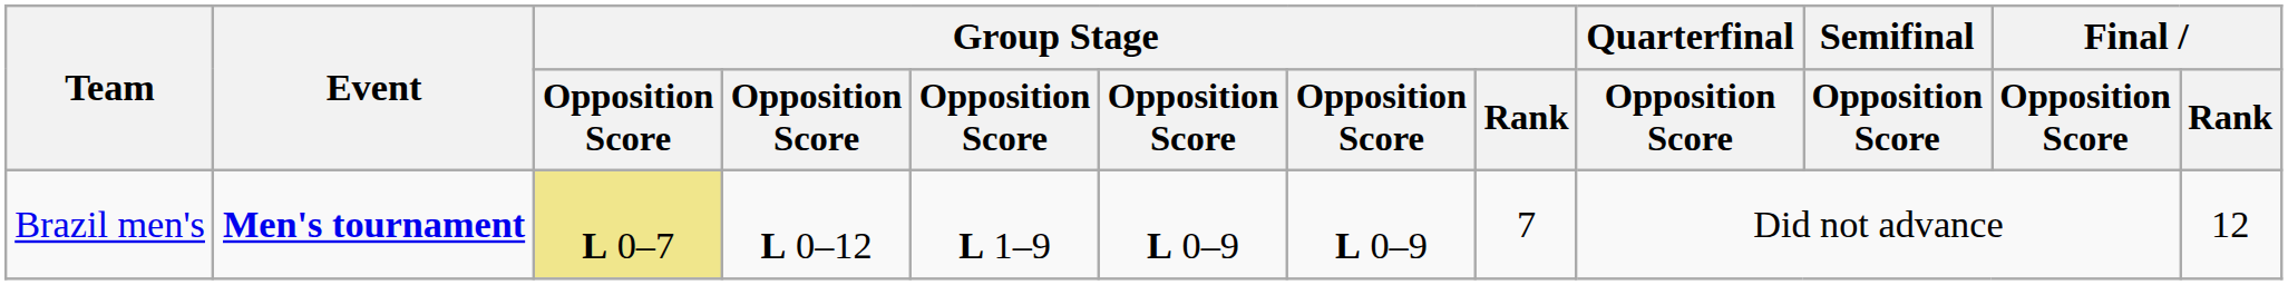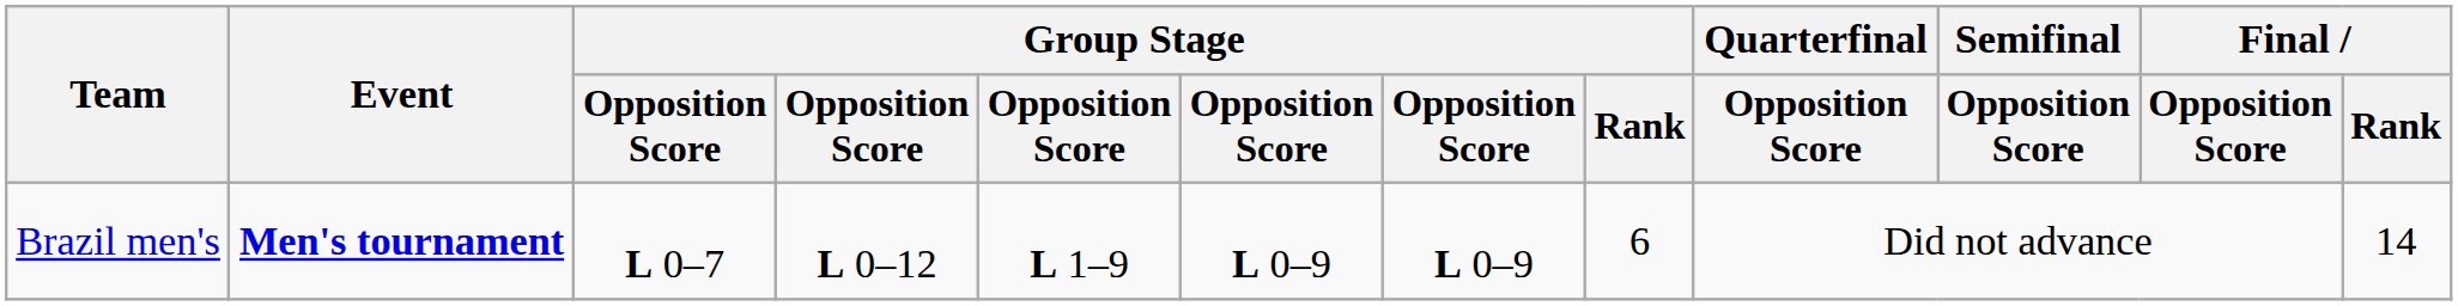Brazil men's | column 3: khaki background -> no background
Brazil men's | Group Stage / Rank: 7 -> 6
Brazil men's | Final / Rank: 12 -> 14
